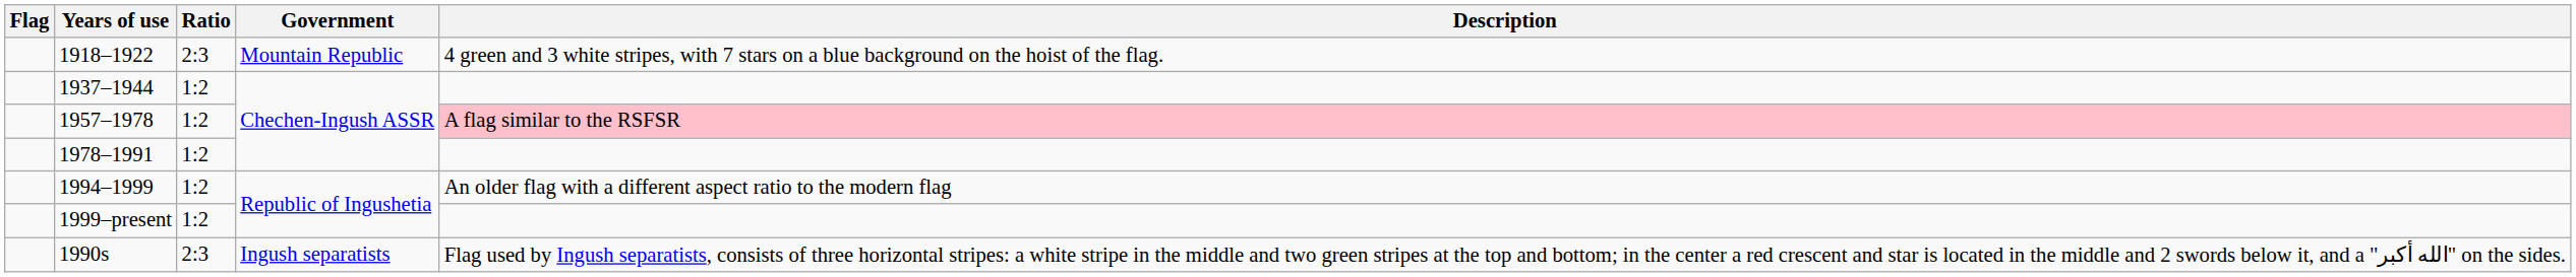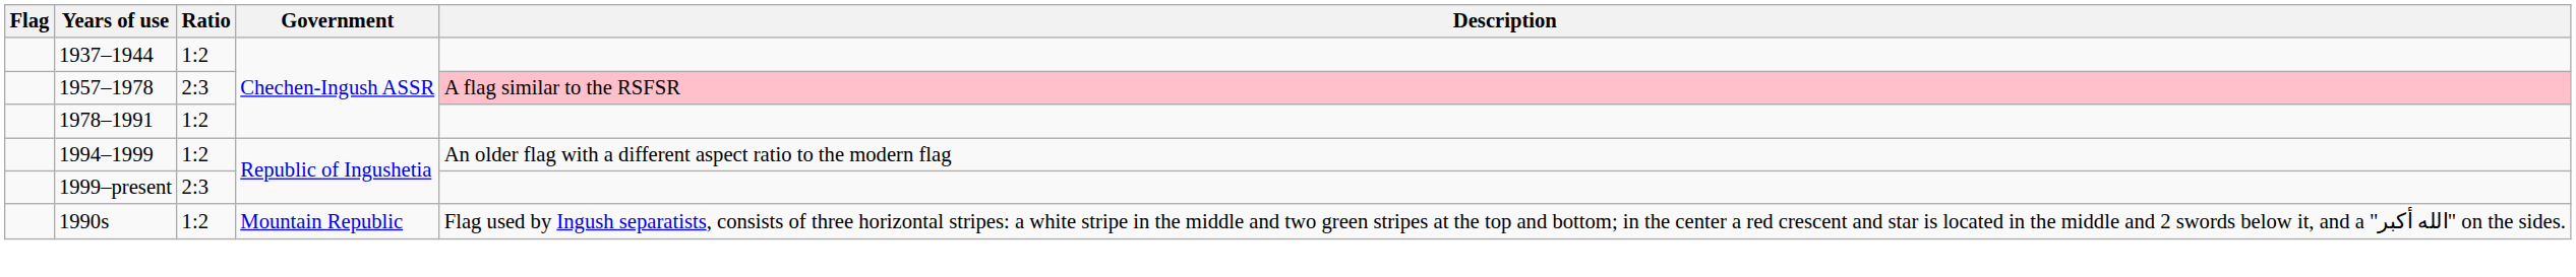- row: 1918–1922 | 2:3 | Mountain Republic | 4 green and 3 white stripes, with 7 stars on a blue background on the hoist of the flag.
1957–1978 | Ratio: 1:2 -> 2:3
1999–present | Ratio: 1:2 -> 2:3
1990s | Ratio: 2:3 -> 1:2
1990s | Government: Ingush separatists -> Mountain Republic
